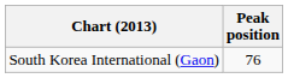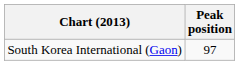South Korea International (Gaon) | Peak position: 76 -> 97
